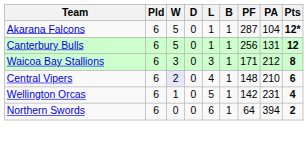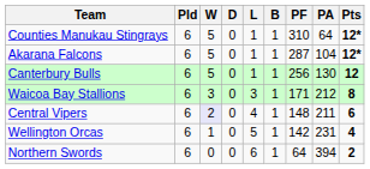+ row: Counties Manukau Stingrays | 6 | 5 | 0 | 1 | 1 | 310 | 64 | 12*
Canterbury Bulls | PA: 131 -> 130
Central Vipers | PA: 210 -> 211
